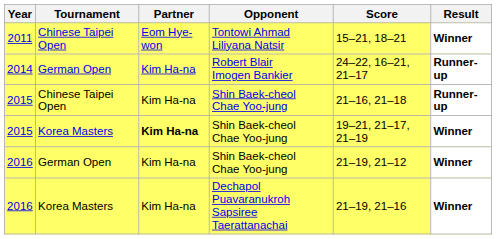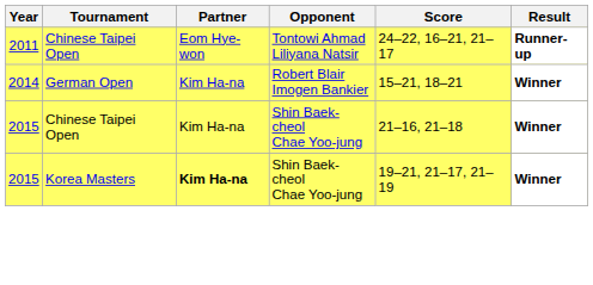2011 | Score: 15–21, 18–21 -> 24–22, 16–21, 21–17
2011 | Result: Winner -> Runner-up
2014 | Score: 24–22, 16–21, 21–17 -> 15–21, 18–21
2014 | Result: Runner-up -> Winner
2015 / Chinese Taipei Open | Result: Runner-up -> Winner
- row: 2016 | German Open | Kim Ha-na | Shin Baek-cheol Chae Yoo-jung | 21–19, 21–12 | Winner
- row: 2016 | Korea Masters | Kim Ha-na | Dechapol Puavaranukroh Sapsiree Taerattanachai | 21–19, 21–16 | Winner
